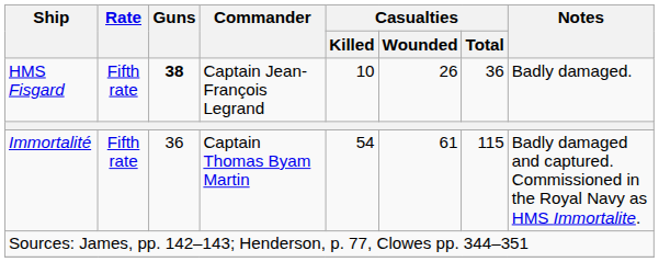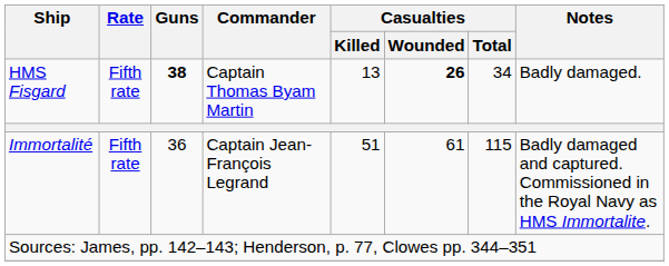HMS Fisgard | Commander: Captain Jean-François Legrand -> Captain Thomas Byam Martin
HMS Fisgard | Casualties / Killed: 10 -> 13
HMS Fisgard | Casualties / Wounded: normal -> bold
HMS Fisgard | Casualties / Total: 36 -> 34
Immortalité | Commander: Captain Thomas Byam Martin -> Captain Jean-François Legrand
Immortalité | Casualties / Killed: 54 -> 51
